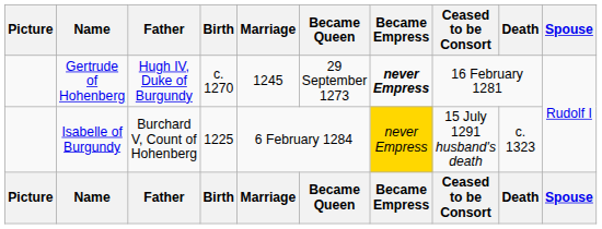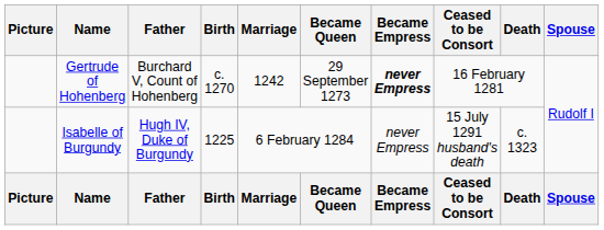Gertrude of Hohenberg | Father: Hugh IV, Duke of Burgundy -> Burchard V, Count of Hohenberg
Gertrude of Hohenberg | Marriage: 1245 -> 1242
Isabelle of Burgundy | Father: Burchard V, Count of Hohenberg -> Hugh IV, Duke of Burgundy
Isabelle of Burgundy | Became Empress: gold background -> no background
